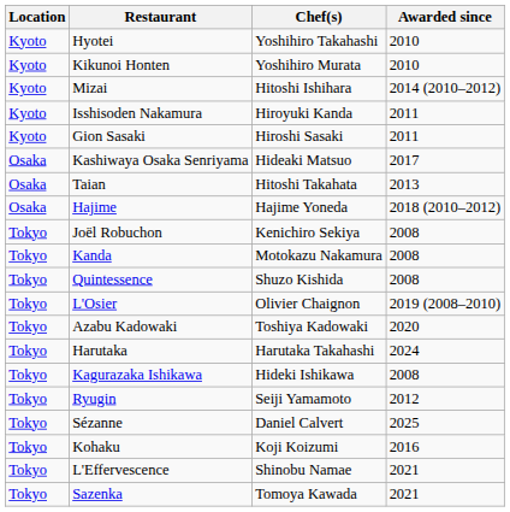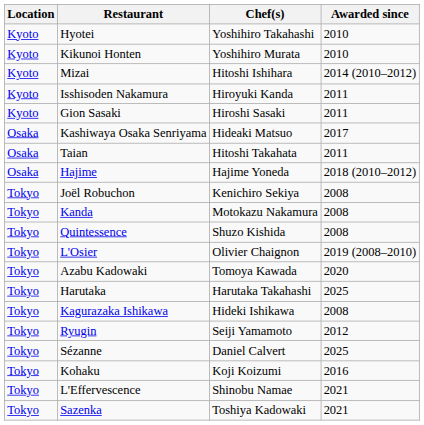Taian | Awarded since: 2013 -> 2011
Azabu Kadowaki | Chef(s): Toshiya Kadowaki -> Tomoya Kawada
Harutaka | Awarded since: 2024 -> 2025
Sazenka | Chef(s): Tomoya Kawada -> Toshiya Kadowaki
